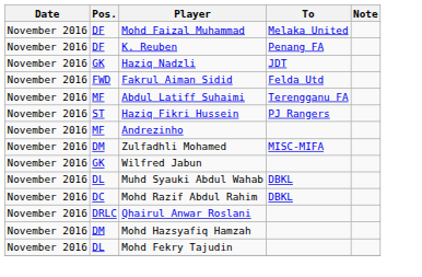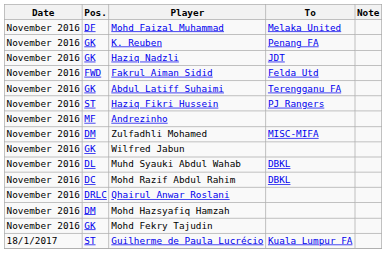K. Reuben | Pos.: DF -> GK
Abdul Latiff Suhaimi | Pos.: MF -> GK
Mohd Fekry Tajudin | Pos.: DL -> GK
+ row: 18/1/2017 | ST | Guilherme de Paula Lucrécio | Kuala Lumpur FA
